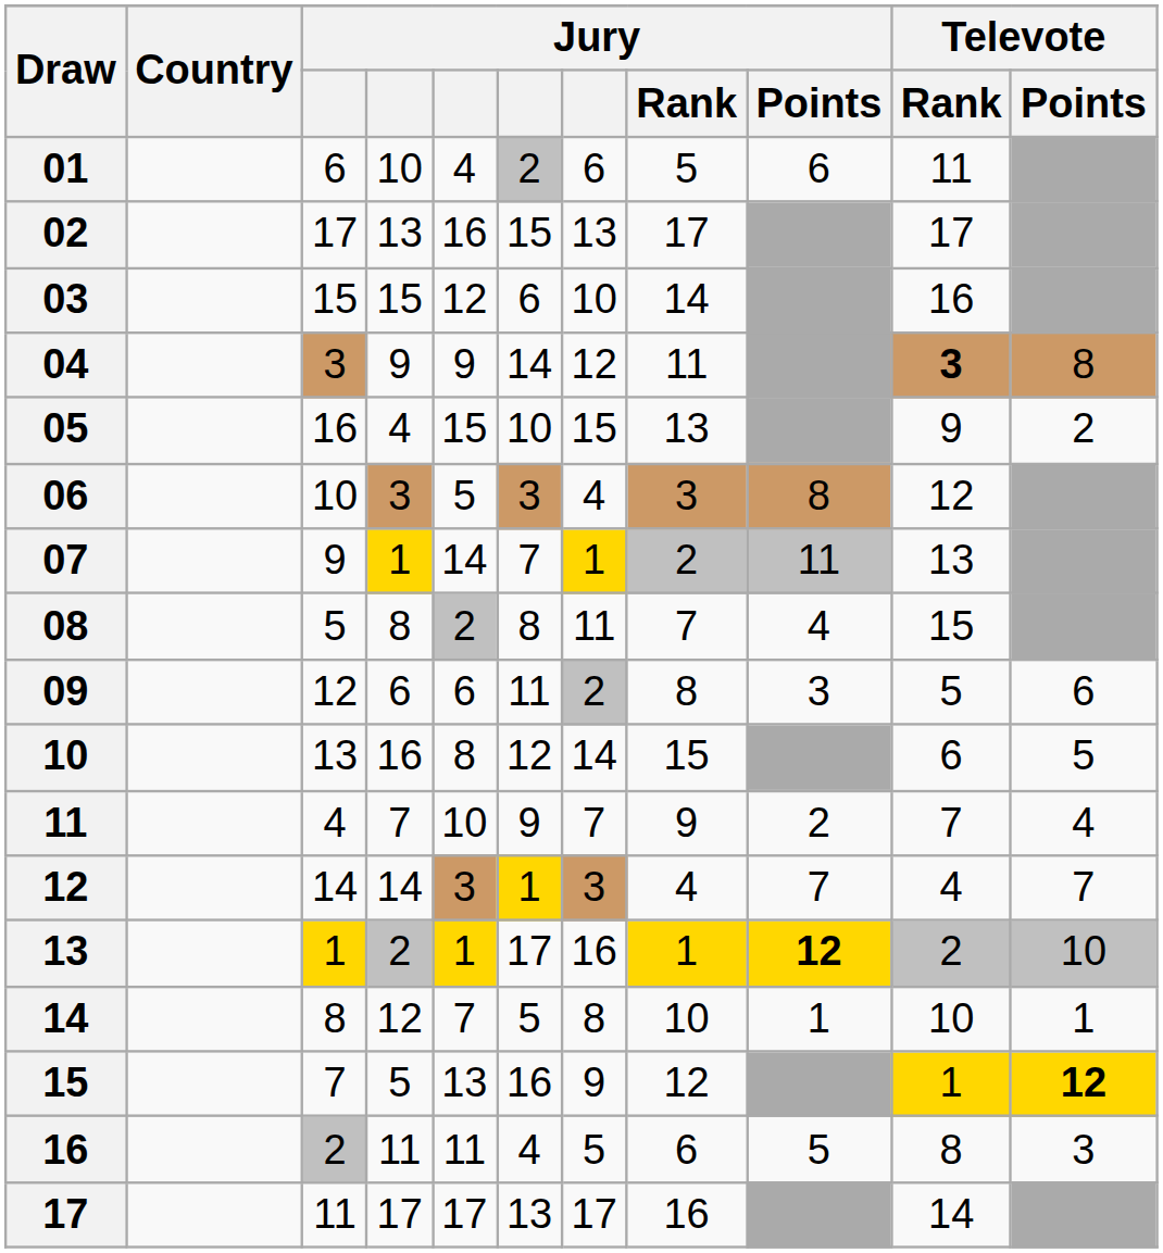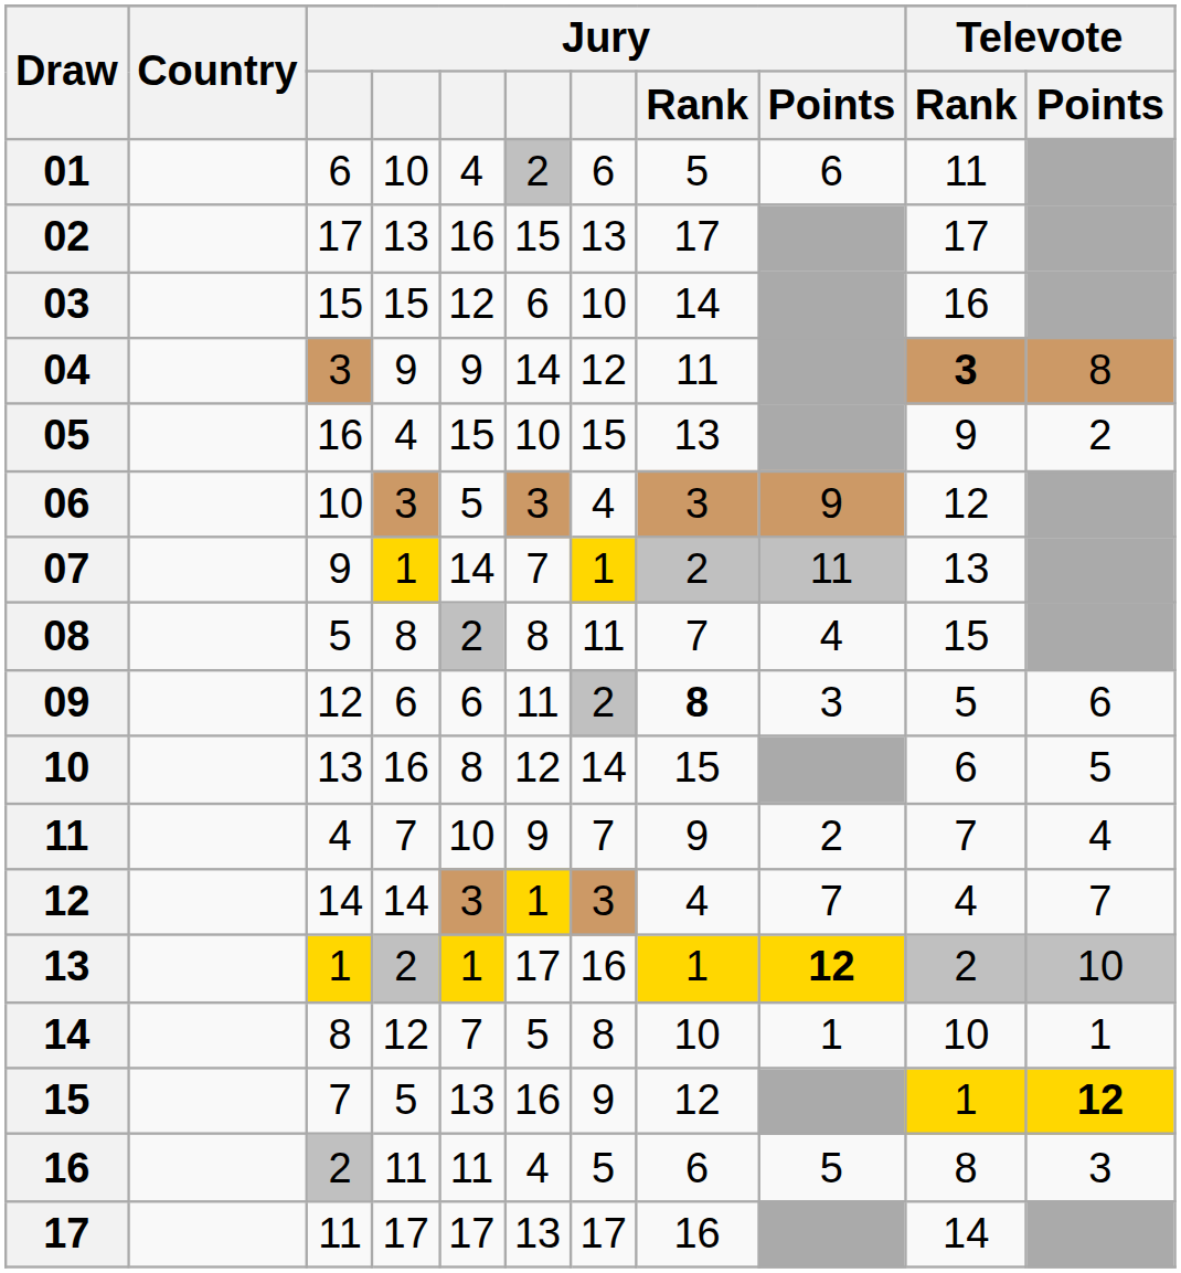06 | Jury / Points: 8 -> 9
09 | Jury / Rank: normal -> bold
